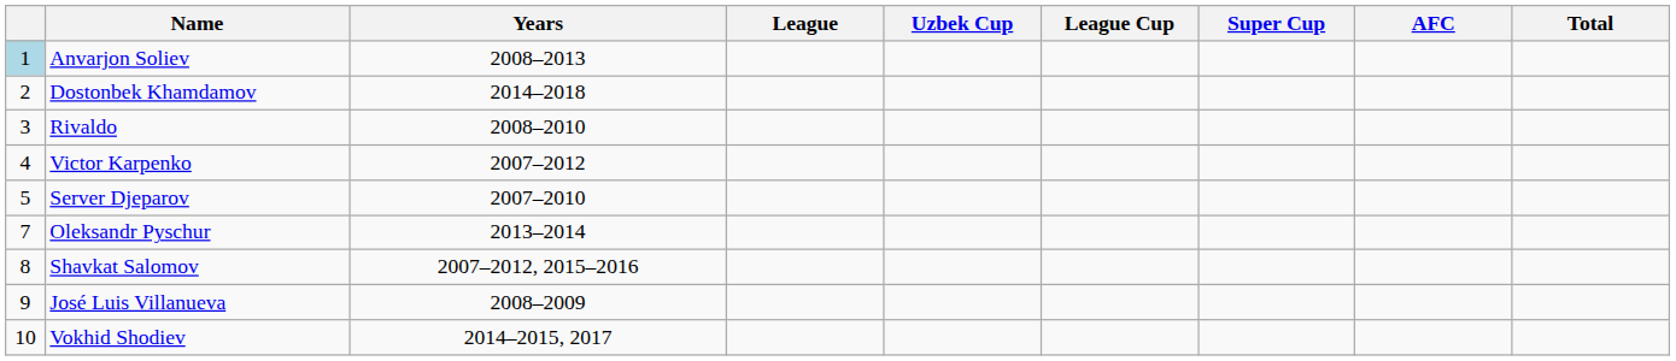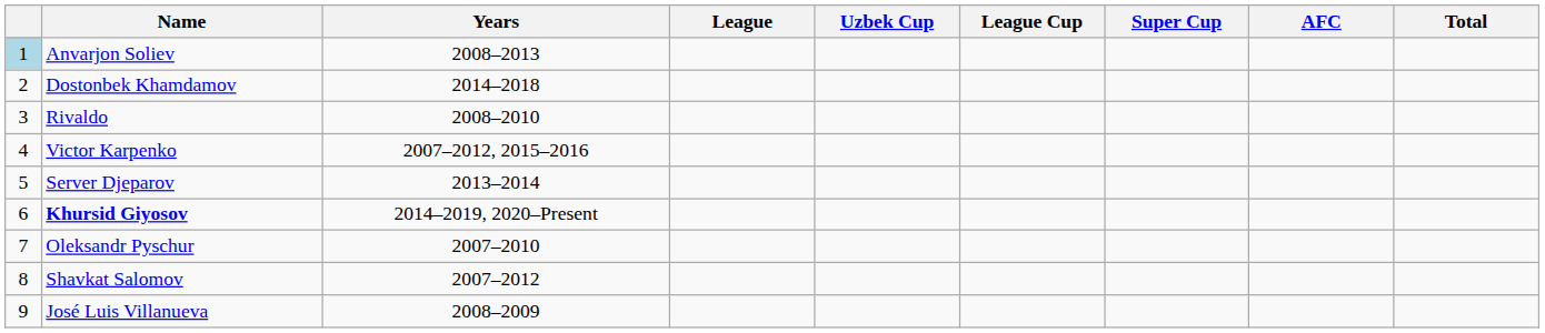Victor Karpenko | Years: 2007–2012 -> 2007–2012, 2015–2016
Server Djeparov | Years: 2007–2010 -> 2013–2014
+ row: 6 | Khursid Giyosov | 2014–2019, 2020–Present
Oleksandr Pyschur | Years: 2013–2014 -> 2007–2010
Shavkat Salomov | Years: 2007–2012, 2015–2016 -> 2007–2012
- row: 10 | Vokhid Shodiev | 2014–2015, 2017
